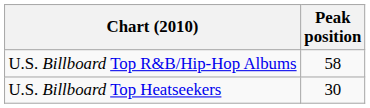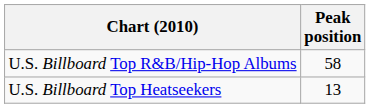U.S. Billboard Top Heatseekers | Peak position: 30 -> 13
